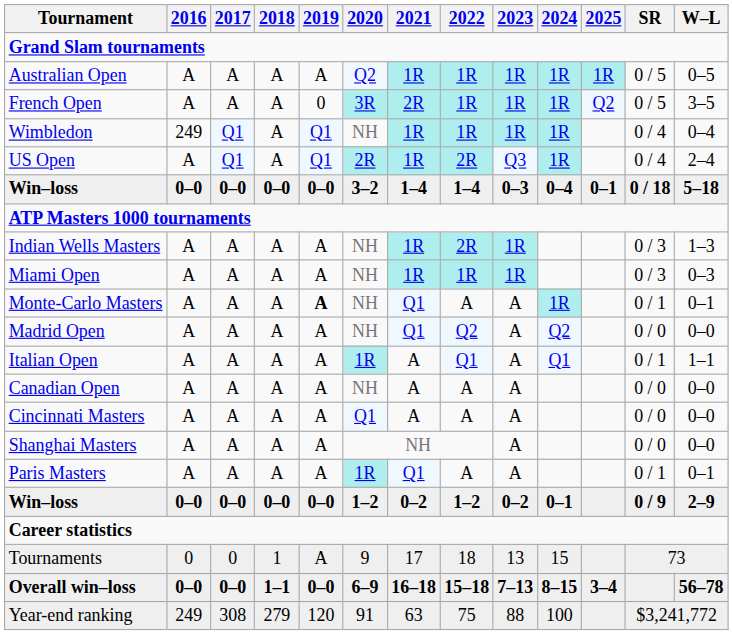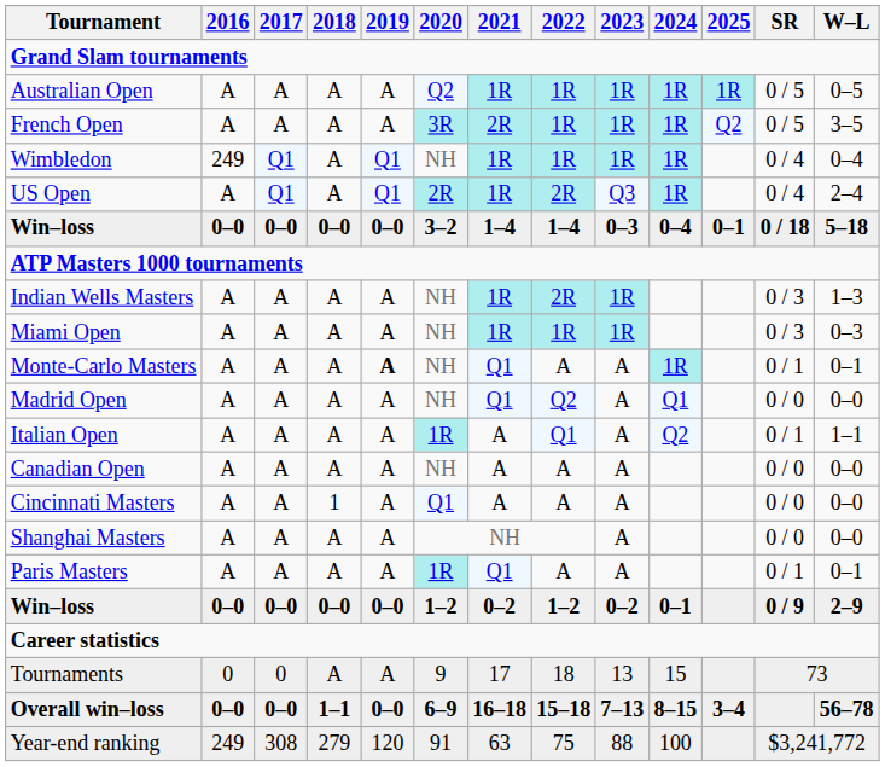French Open | 2019: 0 -> A
Madrid Open | 2024: Q2 -> Q1
Italian Open | 2024: Q1 -> Q2
Cincinnati Masters | 2018: A -> 1
Tournaments | 2018: 1 -> A
